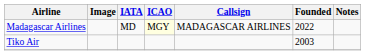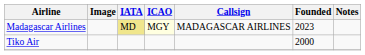Madagascar Airlines | IATA: no background -> khaki background
Madagascar Airlines | Founded: 2022 -> 2023
Tiko Air | Founded: 2003 -> 2000
